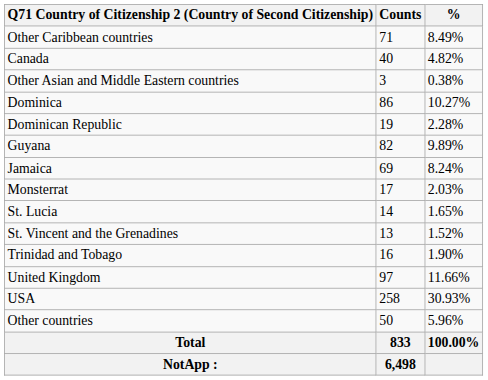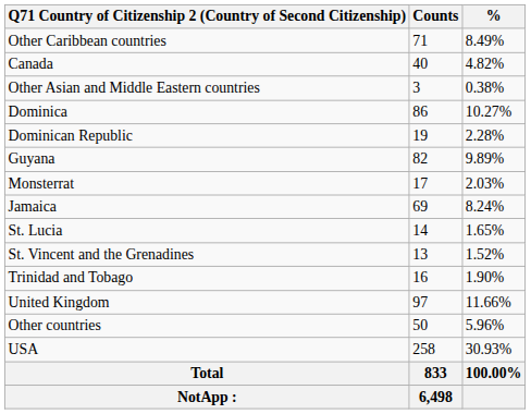rows swapped: Jamaica <-> Monsterrat
rows swapped: USA <-> Other countries
